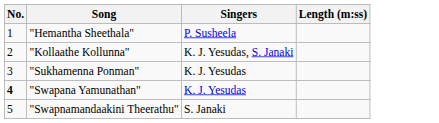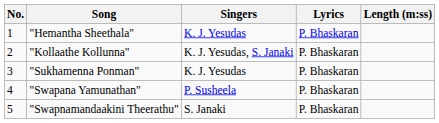+ column: Lyrics | P. Bhaskaran | P. Bhaskaran | P. Bhaskaran | P. Bhaskaran | P. Bhaskaran
"Hemantha Sheethala" | Singers: P. Susheela -> K. J. Yesudas
"Swapana Yamunathan" | No.: bold -> normal
"Swapana Yamunathan" | Singers: K. J. Yesudas -> P. Susheela
